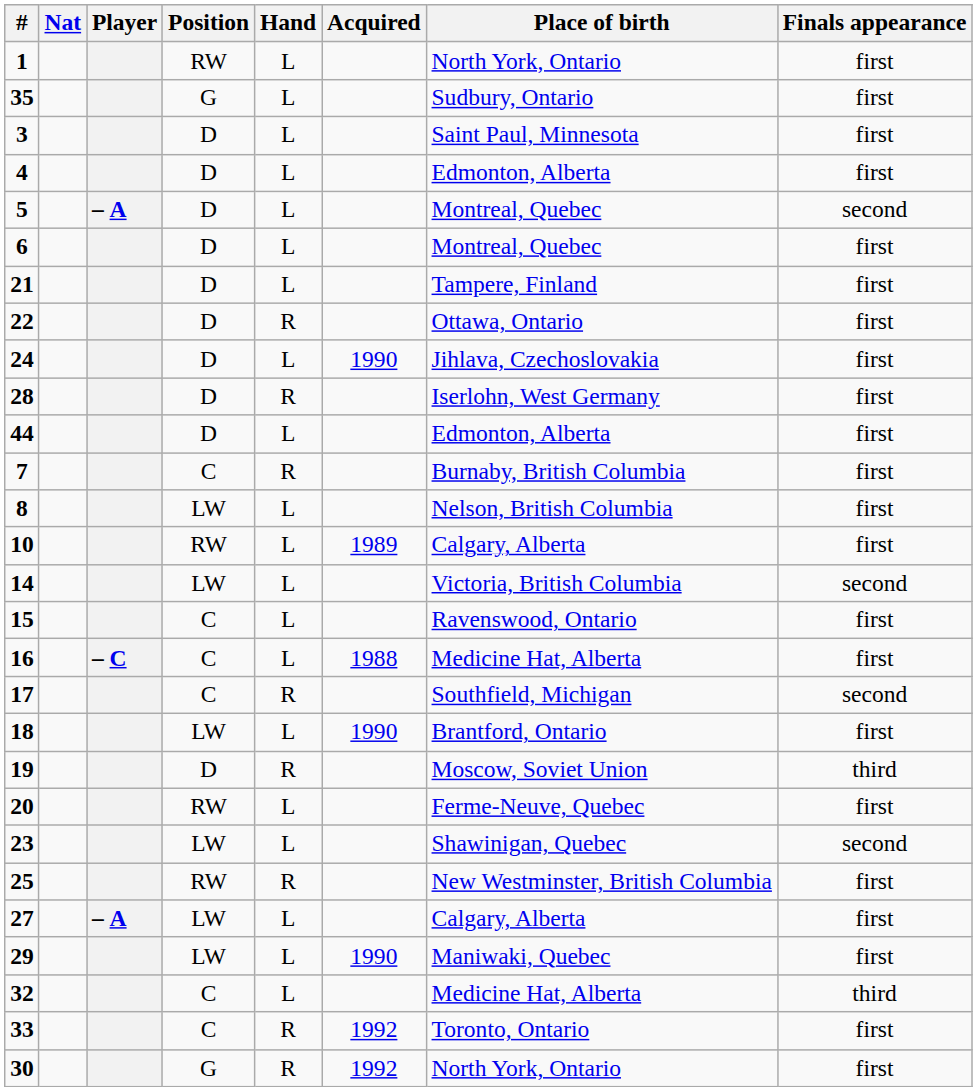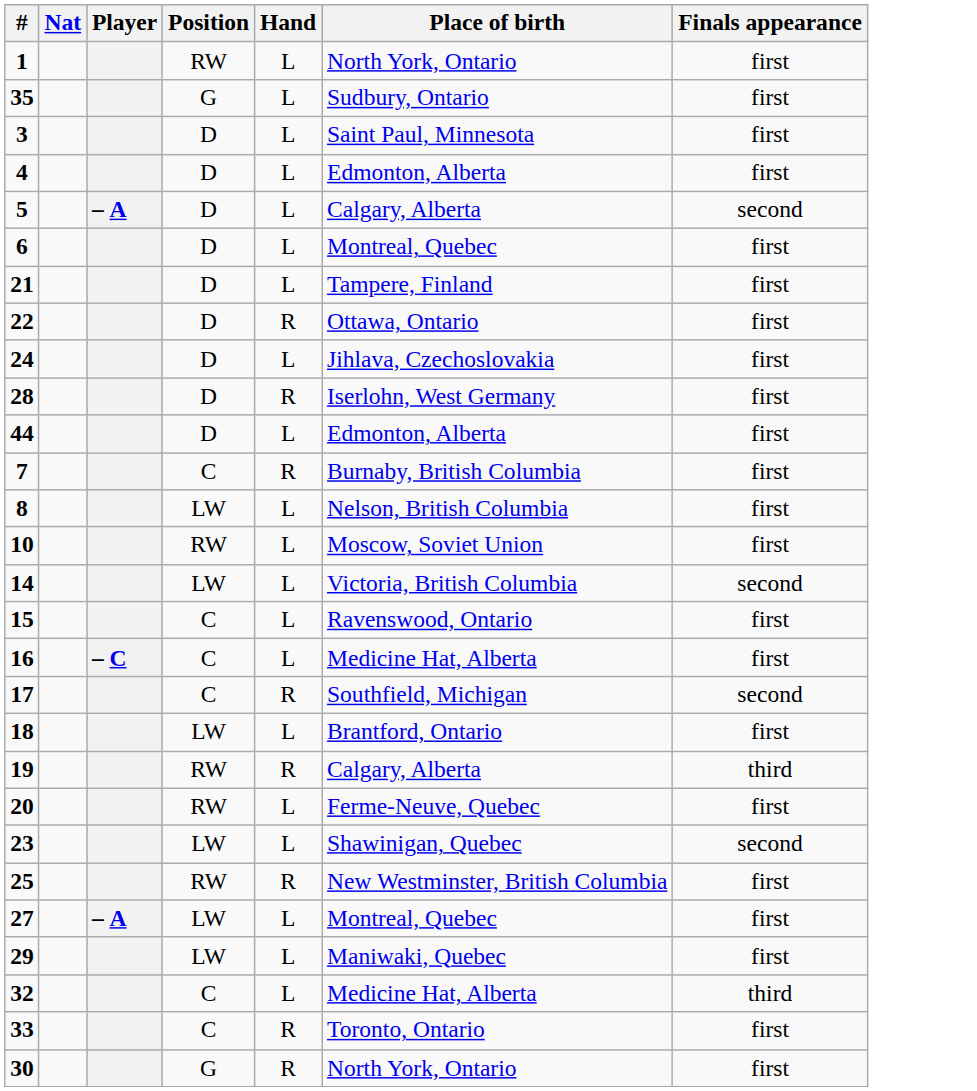- column: Acquired | 1990 | 1989 | 1988 | 1990 | 1990 | 1992 | 1992
5 | Place of birth: Montreal, Quebec -> Calgary, Alberta
10 | Place of birth: Calgary, Alberta -> Moscow, Soviet Union
19 | Position: D -> RW
19 | Place of birth: Moscow, Soviet Union -> Calgary, Alberta
27 | Place of birth: Calgary, Alberta -> Montreal, Quebec
